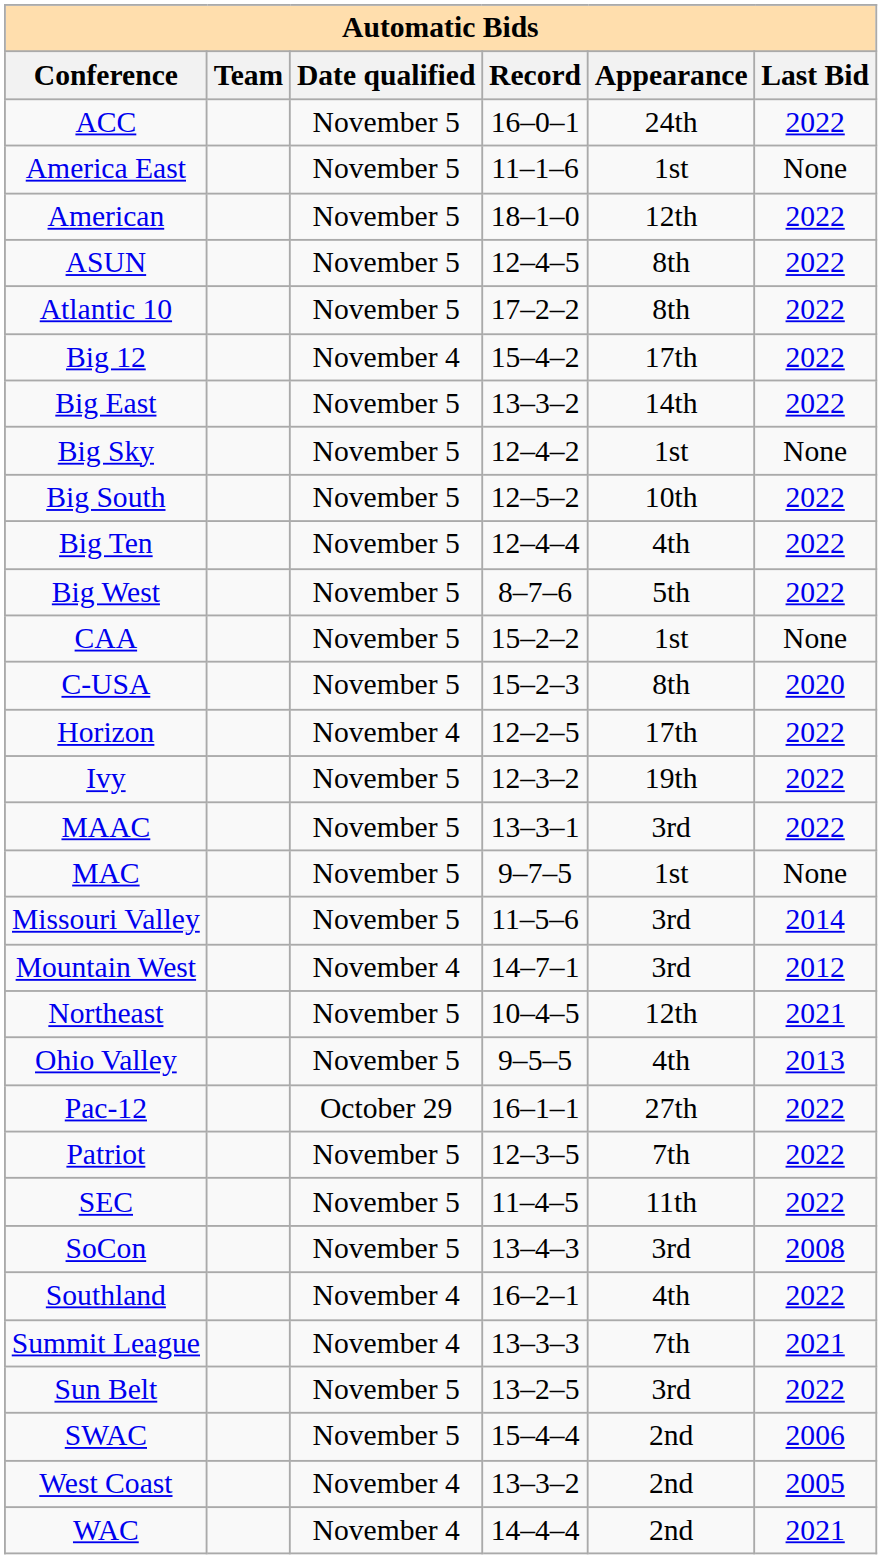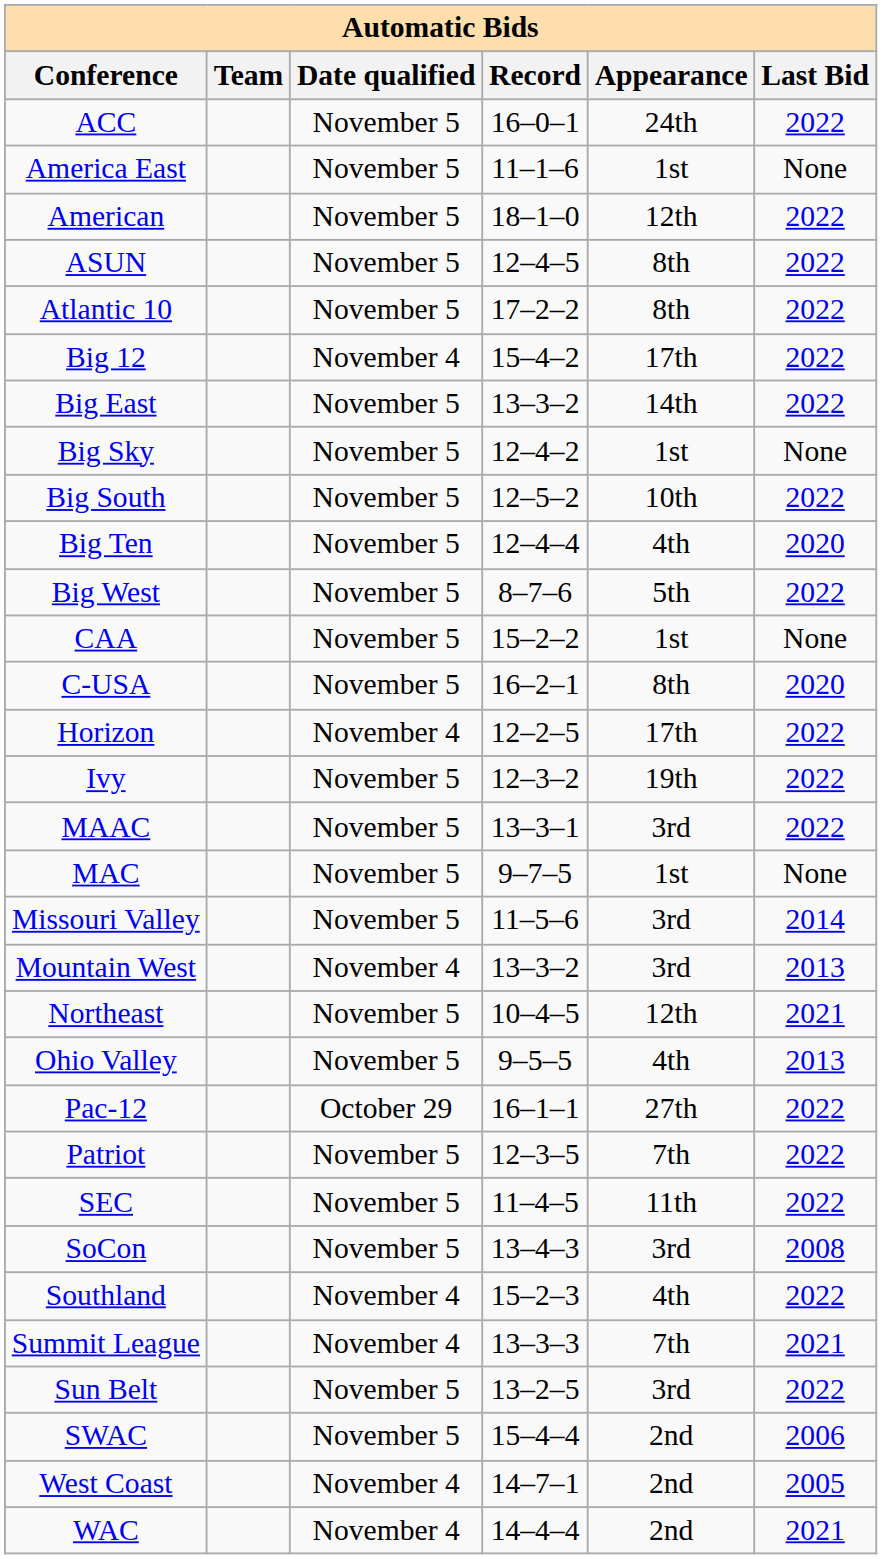Big Ten | Last Bid: 2022 -> 2020
C-USA | Record: 15–2–3 -> 16–2–1
Mountain West | Record: 14–7–1 -> 13–3–2
Mountain West | Last Bid: 2012 -> 2013
Southland | Record: 16–2–1 -> 15–2–3
West Coast | Record: 13–3–2 -> 14–7–1
